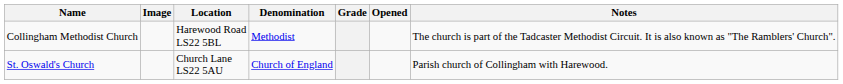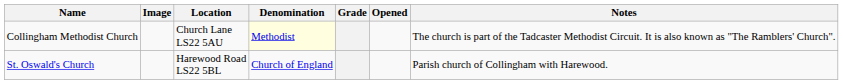Collingham Methodist Church | Location: Harewood Road LS22 5BL -> Church Lane LS22 5AU
Collingham Methodist Church | Denomination: no background -> lightyellow background
St. Oswald's Church | Location: Church Lane LS22 5AU -> Harewood Road LS22 5BL
